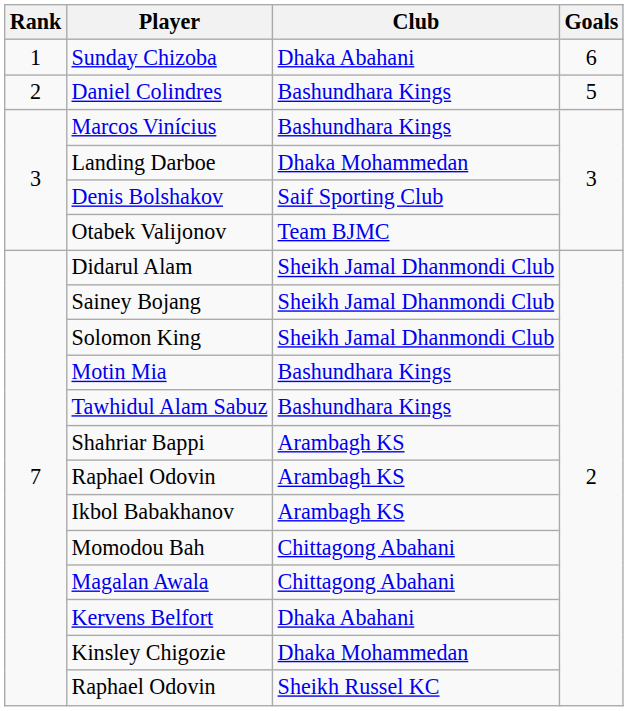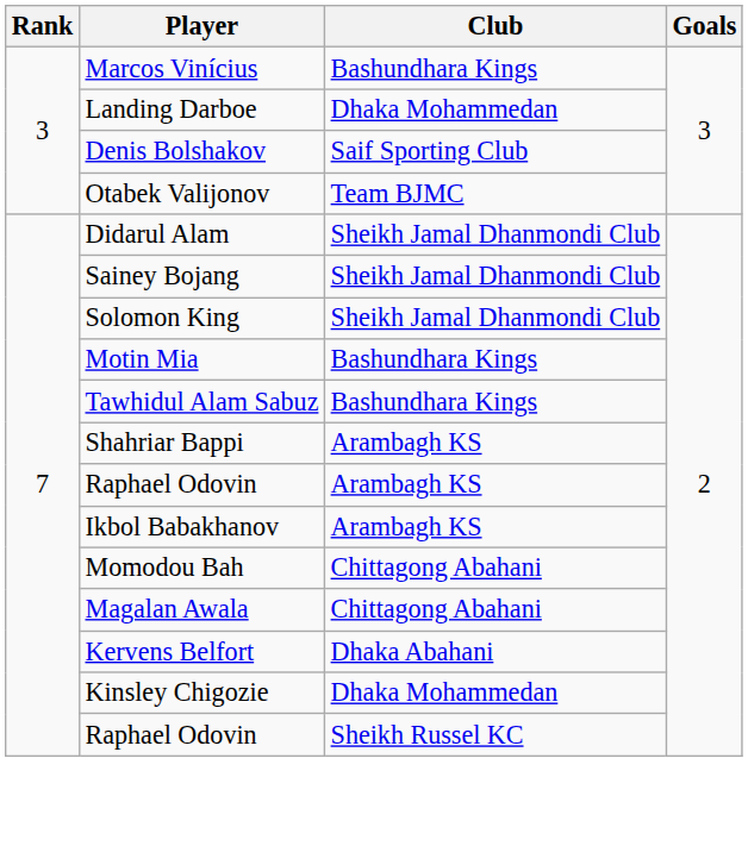- row: 1 | Sunday Chizoba | Dhaka Abahani | 6
- row: 2 | Daniel Colindres | Bashundhara Kings | 5
